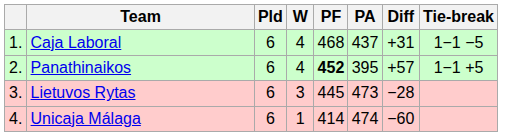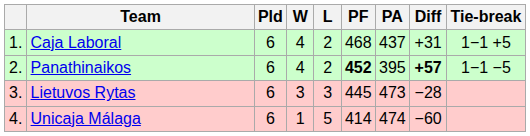+ column: L | 2 | 2 | 3 | 5
Caja Laboral | Tie-break: 1−1 −5 -> 1−1 +5
Panathinaikos | Diff: normal -> bold
Panathinaikos | Tie-break: 1−1 +5 -> 1−1 −5
